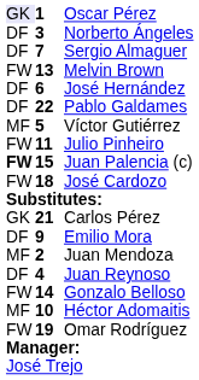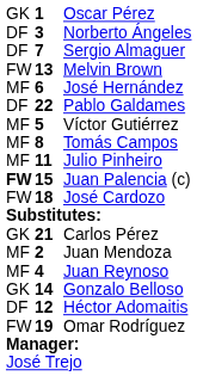Oscar Pérez | column 1: lavender background -> no background
José Hernández | column 1: DF -> MF
+ row: MF | 8 | Tomás Campos
Julio Pinheiro | column 1: FW -> MF
- row: DF | 9 | Emilio Mora
Juan Reynoso | column 1: DF -> MF
Gonzalo Belloso | column 1: FW -> GK
Héctor Adomaitis | column 1: MF -> DF
Héctor Adomaitis | column 2: 10 -> 12
